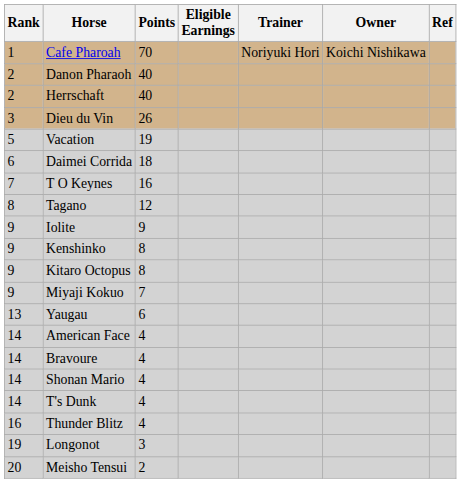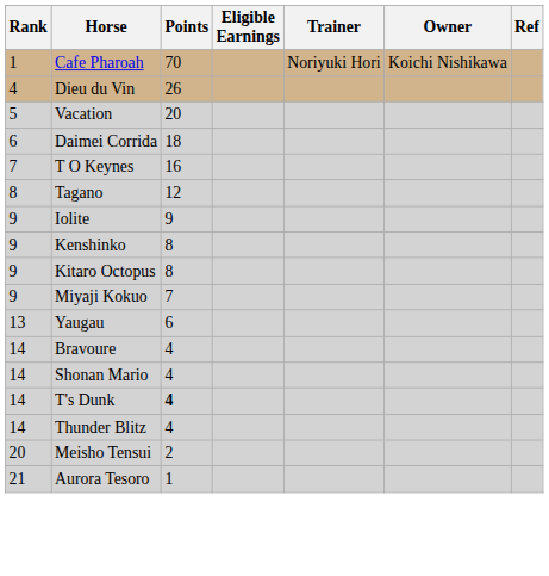- row: 2 | Danon Pharaoh | 40
- row: 2 | Herrschaft | 40
Dieu du Vin | Rank: 3 -> 4
Vacation | Points: 19 -> 20
- row: 14 | American Face | 4
T's Dunk | Points: normal -> bold
Thunder Blitz | Rank: 16 -> 14
- row: 19 | Longonot | 3
+ row: 21 | Aurora Tesoro | 1
